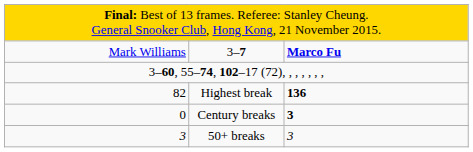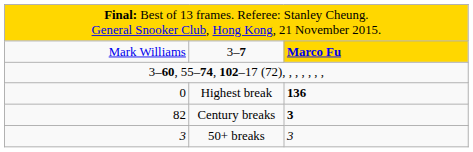3–7 | column 3: no background -> gold background
Highest break | column 1: 82 -> 0
Century breaks | column 1: 0 -> 82
